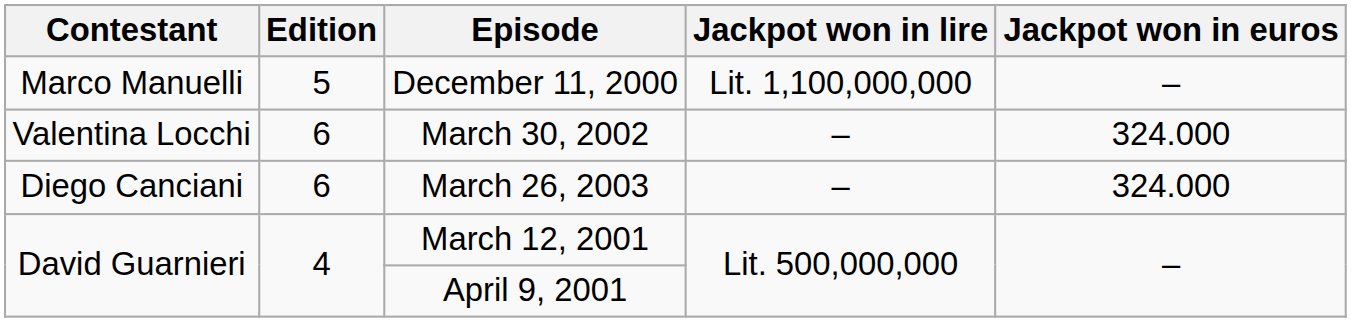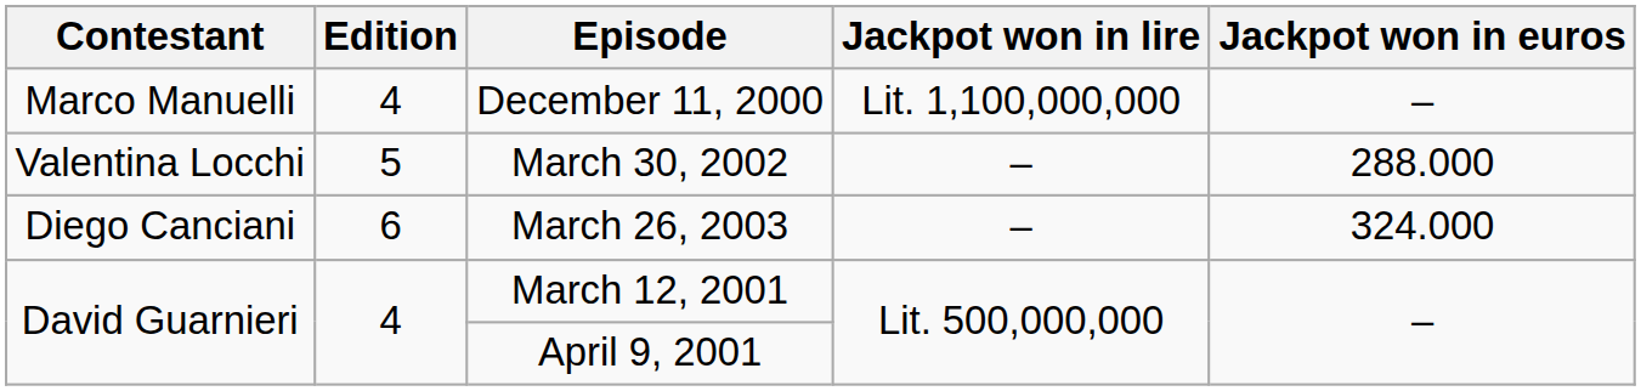December 11, 2000 | Edition: 5 -> 4
March 30, 2002 | Edition: 6 -> 5
March 30, 2002 | Jackpot won in euros: 324.000 -> 288.000
